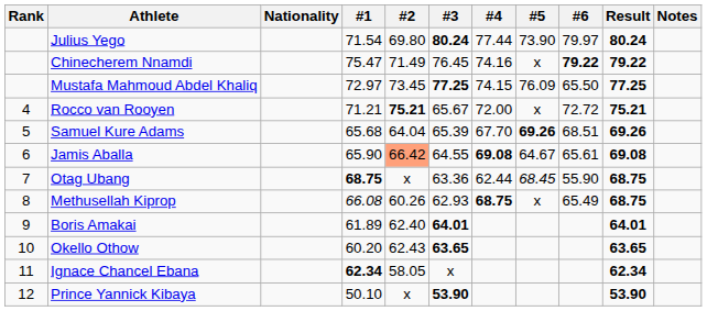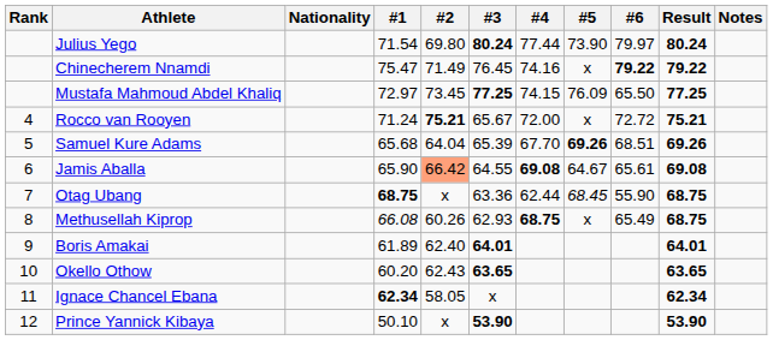Rocco van Rooyen | #1: 71.21 -> 71.24
